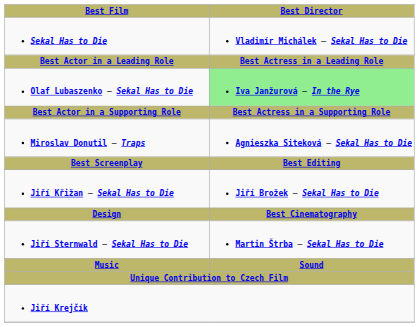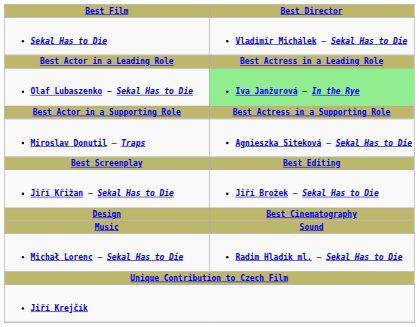- row: Jiří Sternwald — Sekal Has to Die | Martin Štrba — Sekal Has to Die
+ row: Michał Lorenc — Sekal Has to Die | Radim Hladík ml. — Sekal Has to Die
